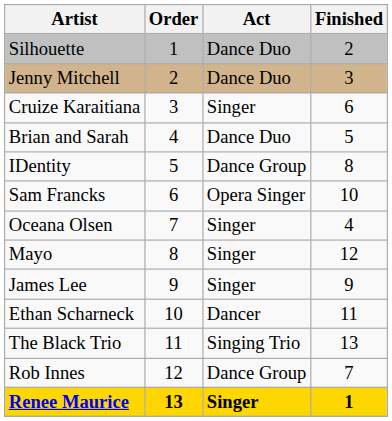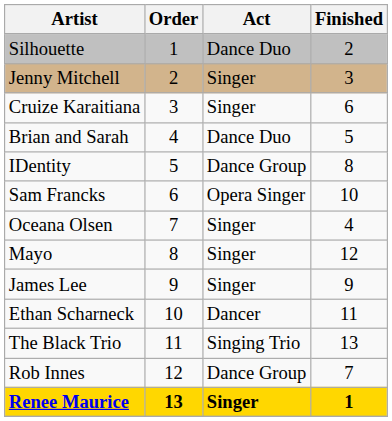Jenny Mitchell | Act: Dance Duo -> Singer
